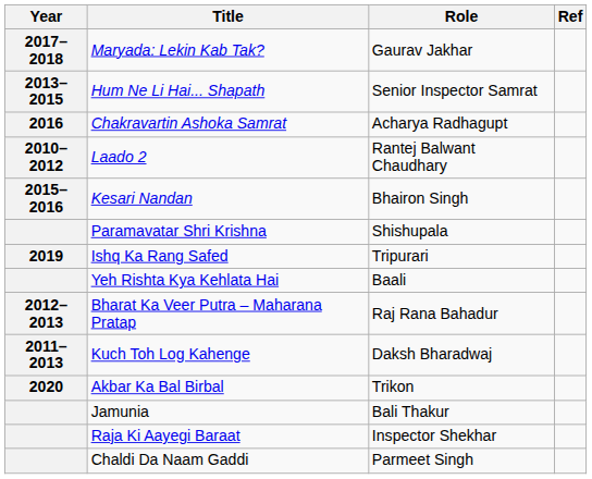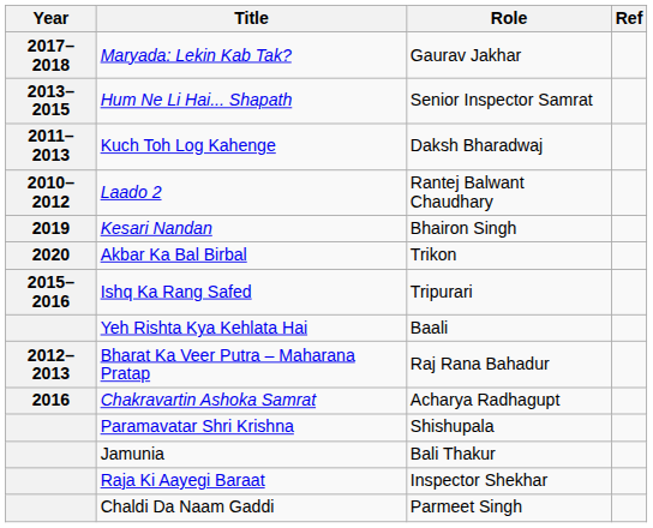rows swapped: Chakravartin Ashoka Samrat <-> Kuch Toh Log Kahenge
Kesari Nandan | Year: 2015–2016 -> 2019
rows swapped: Akbar Ka Bal Birbal <-> Paramavatar Shri Krishna
Ishq Ka Rang Safed | Year: 2019 -> 2015–2016
